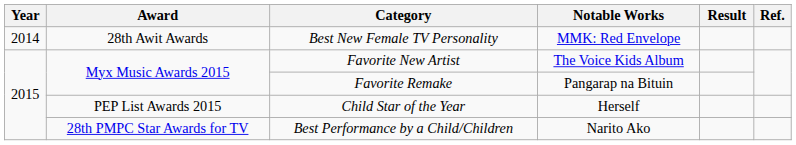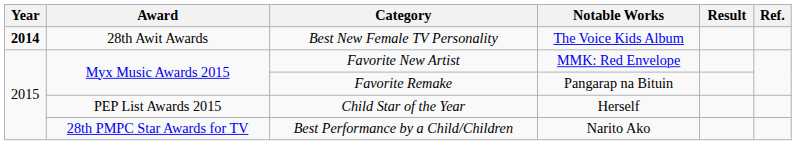Best New Female TV Personality | Year: normal -> bold
Best New Female TV Personality | Notable Works: MMK: Red Envelope -> The Voice Kids Album
Favorite New Artist | Notable Works: The Voice Kids Album -> MMK: Red Envelope
